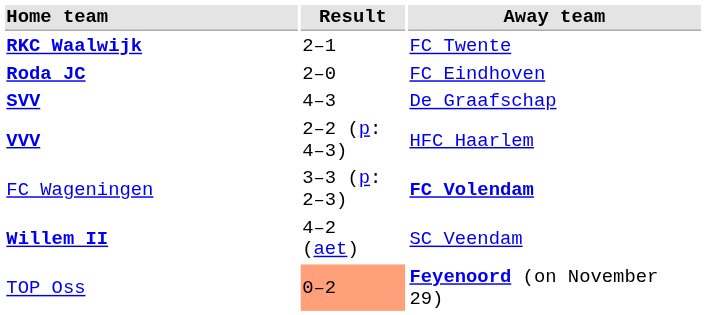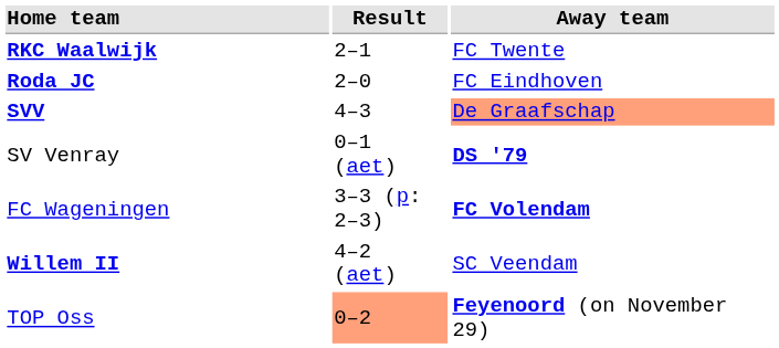SVV | Away team: no background -> lightsalmon background
+ row: SV Venray | 0–1 (aet) | DS '79
- row: VVV | 2–2 (p: 4–3) | HFC Haarlem
